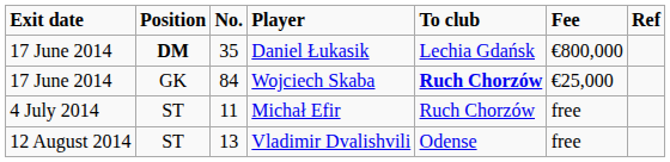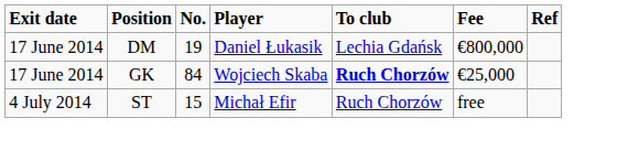Daniel Łukasik | Position: bold -> normal
Daniel Łukasik | No.: 35 -> 19
Michał Efir | No.: 11 -> 15
- row: 12 August 2014 | ST | 13 | Vladimir Dvalishvili | Odense | free
